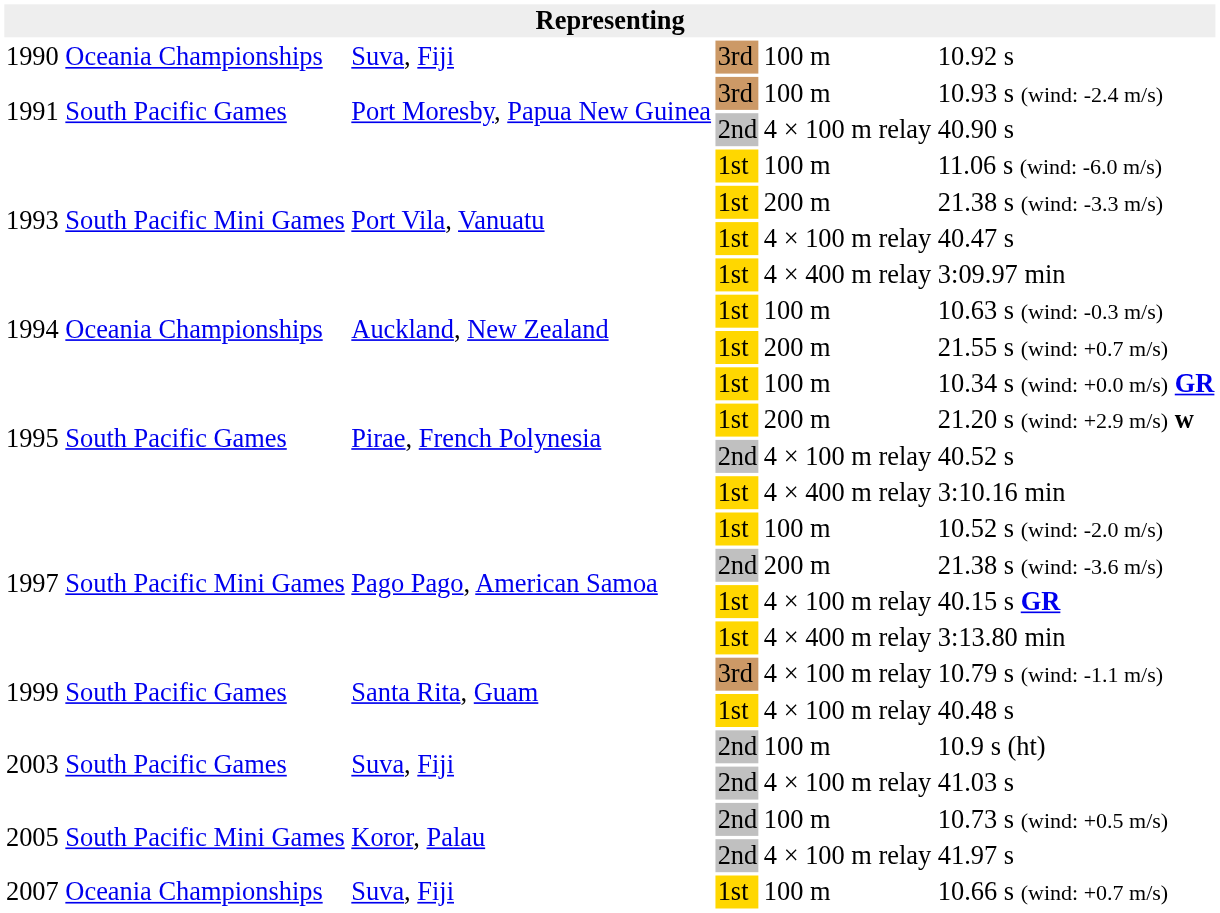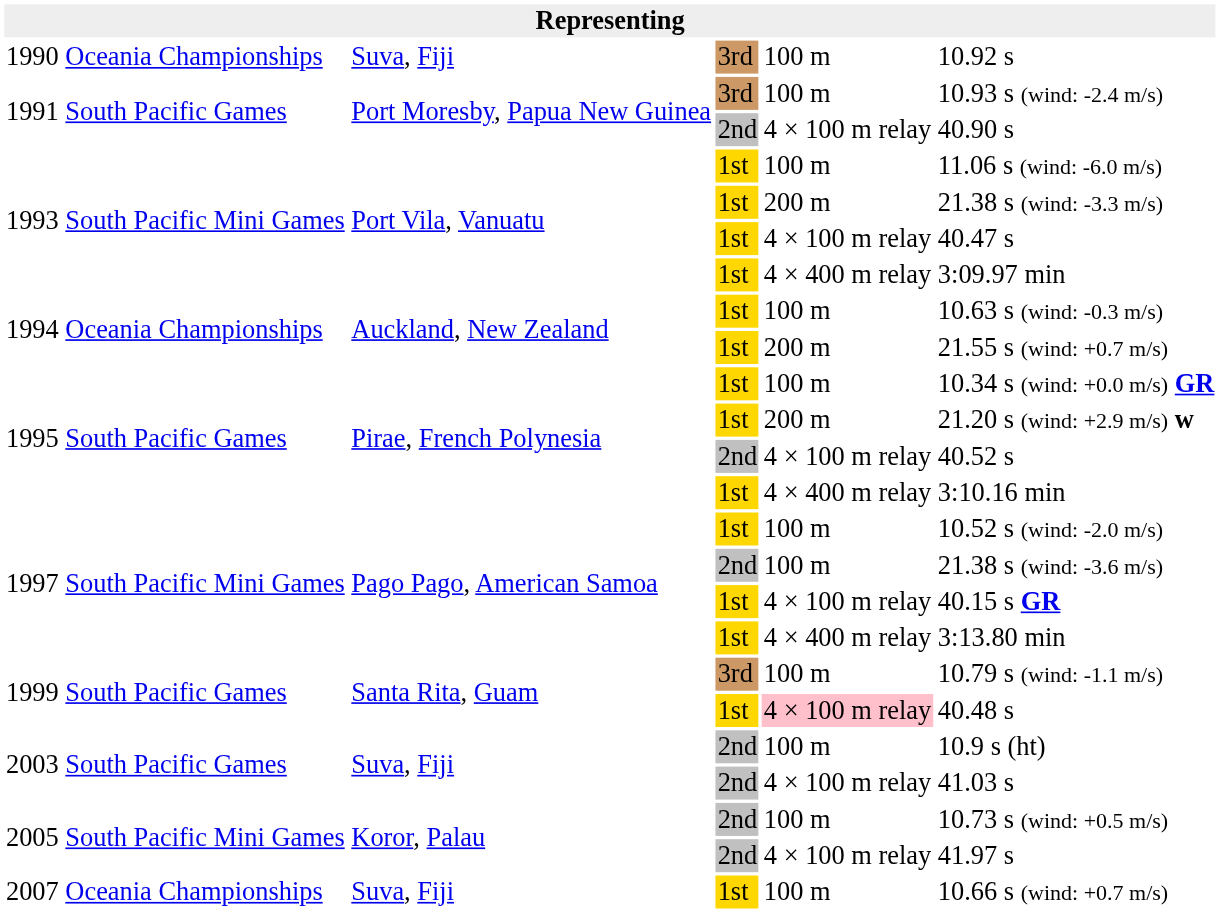1997 / 2nd | column 5: 200 m -> 100 m
1999 / 3rd | column 5: 4 × 100 m relay -> 100 m
1999 / 1st | column 5: no background -> pink background
